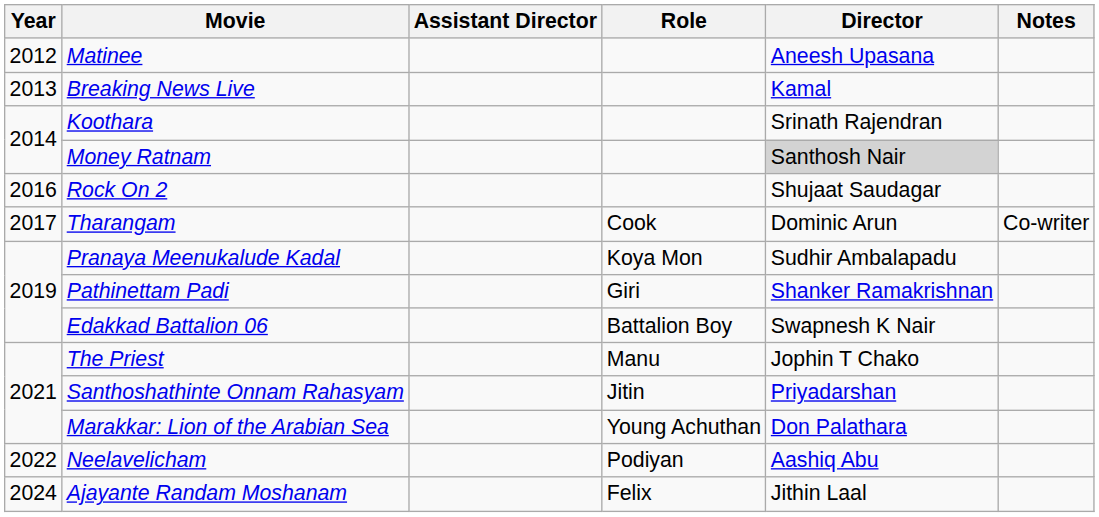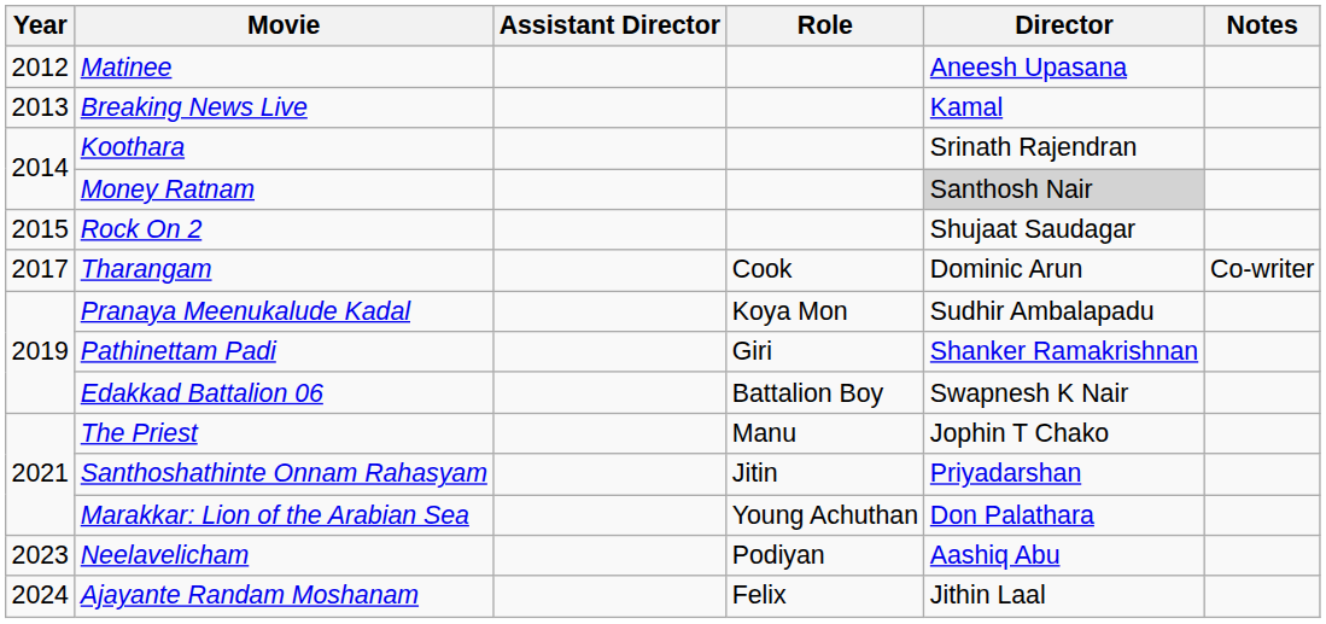Rock On 2 | Year: 2016 -> 2015
Neelavelicham | Year: 2022 -> 2023
